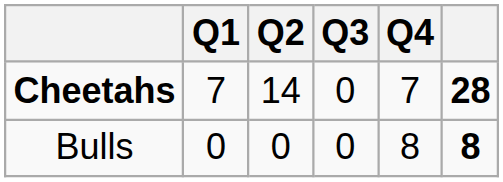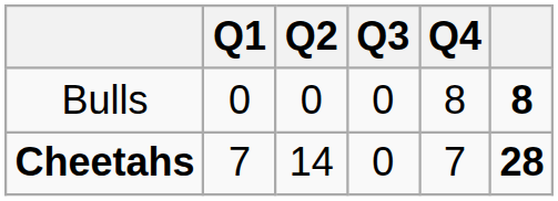rows swapped: Bulls <-> Cheetahs
